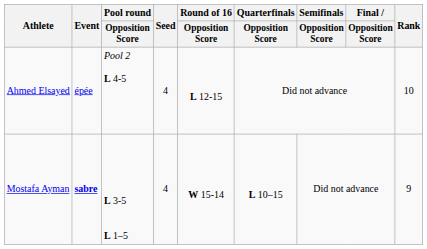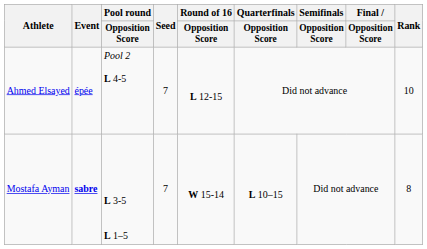Ahmed Elsayed | Seed: 4 -> 7
Mostafa Ayman | Seed: 4 -> 7
Mostafa Ayman | Rank: 9 -> 8
